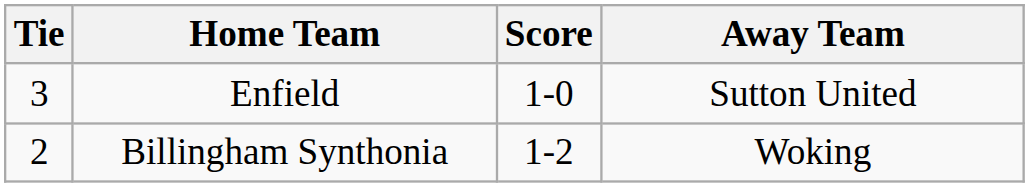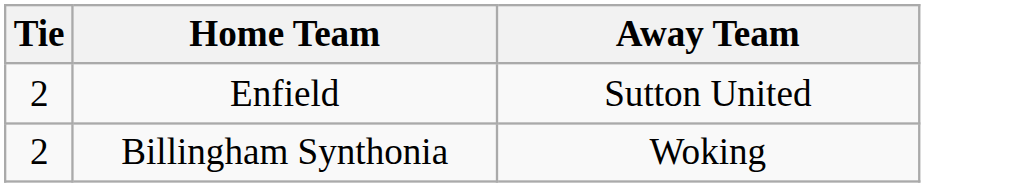- column: Score | 1-0 | 1-2
Enfield | Tie: 3 -> 2
